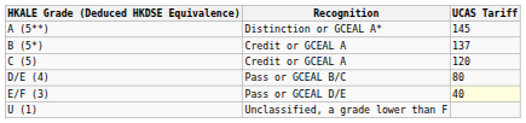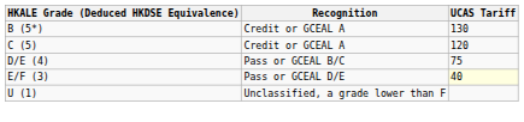- row: A (5**) | Distinction or GCEAL A* | 145
B (5*) | UCAS Tariff: 137 -> 130
D/E (4) | UCAS Tariff: 80 -> 75
